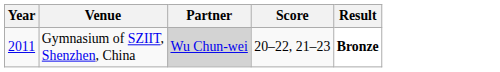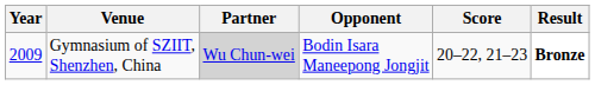+ column: Opponent | Bodin Isara Maneepong Jongjit
Gymnasium of SZIIT, Shenzhen, China | Year: 2011 -> 2009
